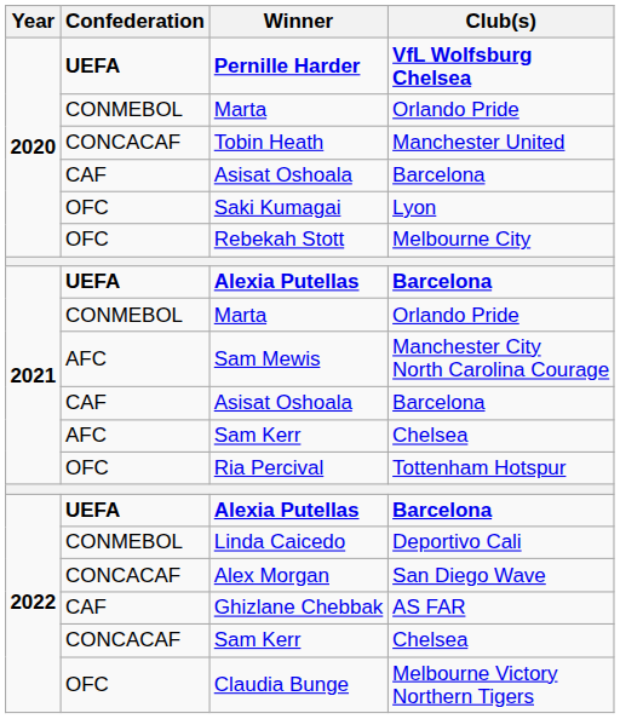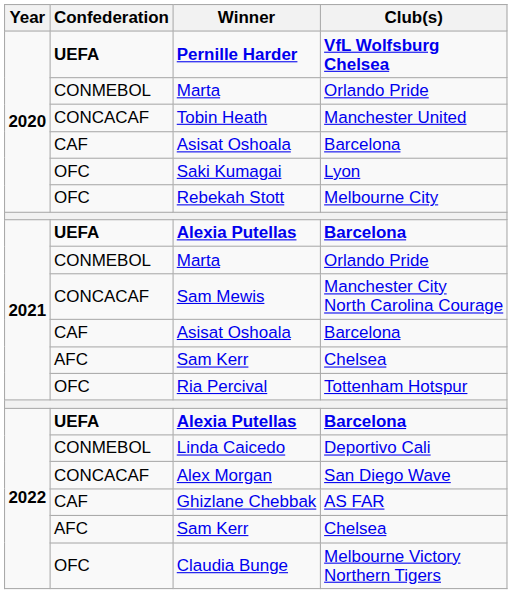Sam Mewis | Confederation: AFC -> CONCACAF
2022 / Sam Kerr | Confederation: CONCACAF -> AFC
